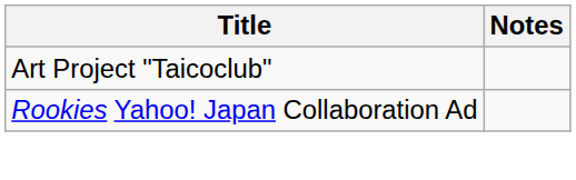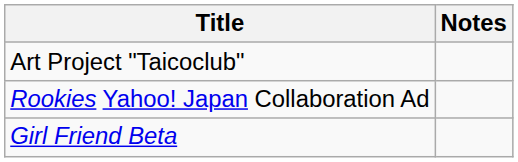+ row: Girl Friend Beta
